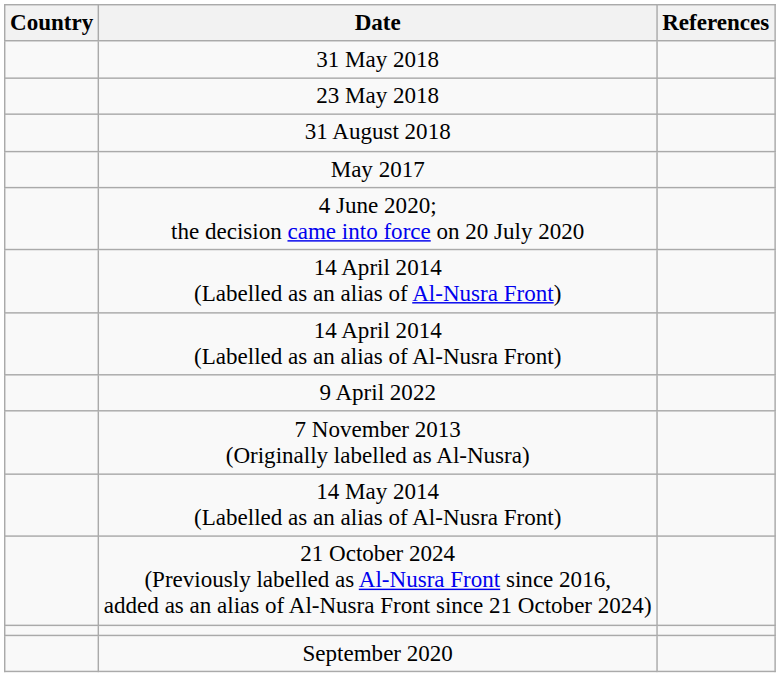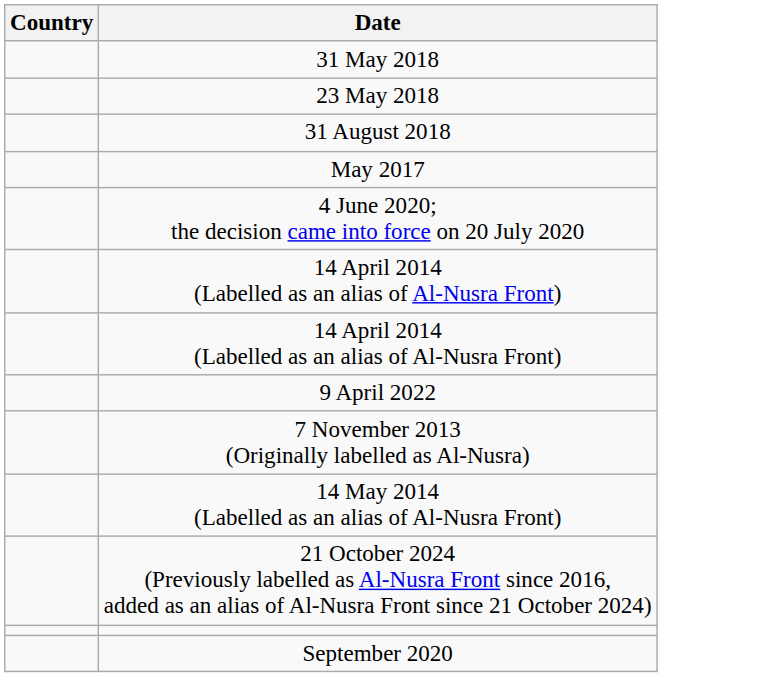- column: References
